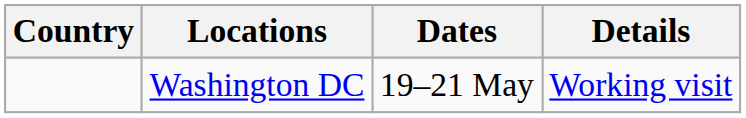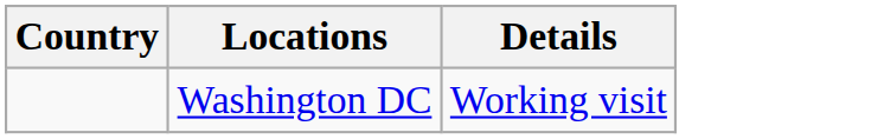- column: Dates | 19–21 May
